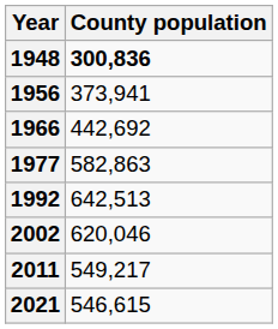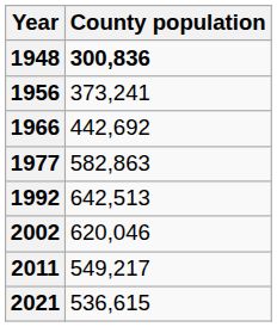1956 | County population: 373,941 -> 373,241
2021 | County population: 546,615 -> 536,615
